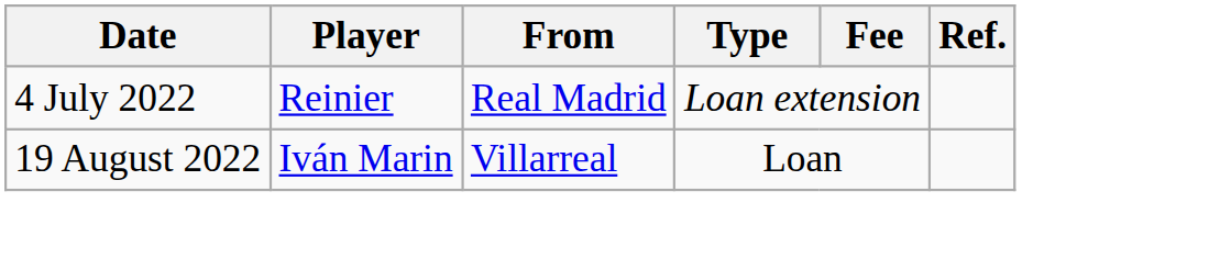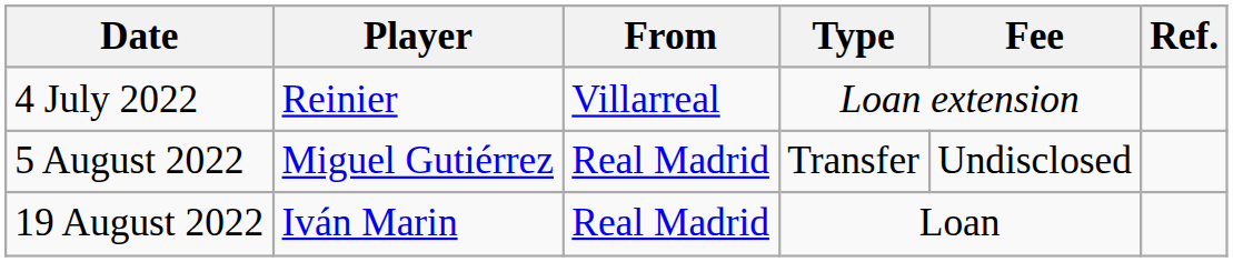4 July 2022 | From: Real Madrid -> Villarreal
+ row: 5 August 2022 | Miguel Gutiérrez | Real Madrid | Transfer | Undisclosed
19 August 2022 | From: Villarreal -> Real Madrid
